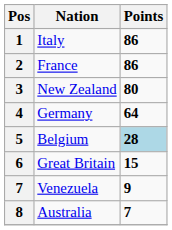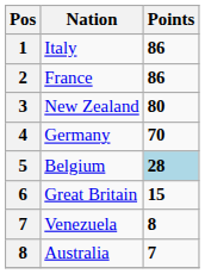Germany | Points: 64 -> 70
Venezuela | Points: 9 -> 8
